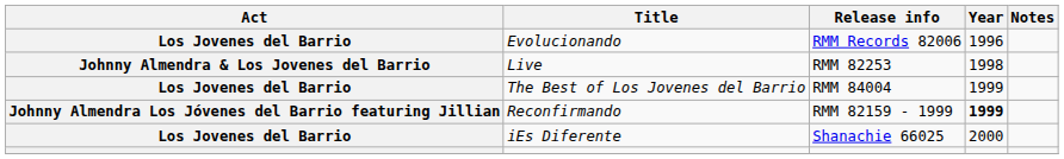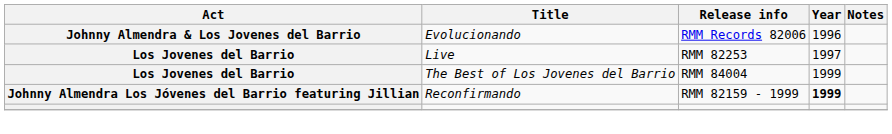Evolucionando | Act: Los Jovenes del Barrio -> Johnny Almendra & Los Jovenes del Barrio
Live | Act: Johnny Almendra & Los Jovenes del Barrio -> Los Jovenes del Barrio
Live | Year: 1998 -> 1997
- row: Los Jovenes del Barrio | iEs Diferente | Shanachie 66025 | 2000
